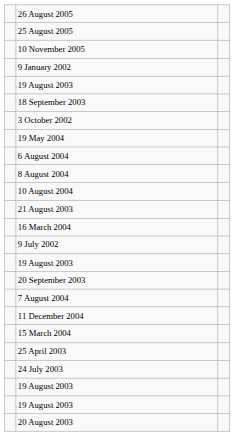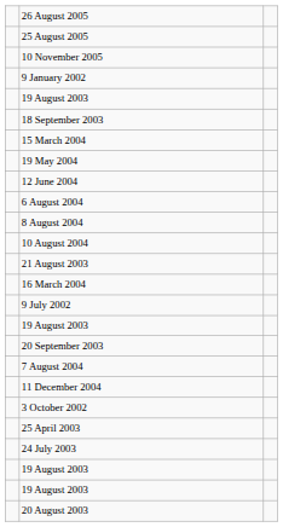rows swapped: 15 March 2004 <-> 3 October 2002
+ row: 12 June 2004
